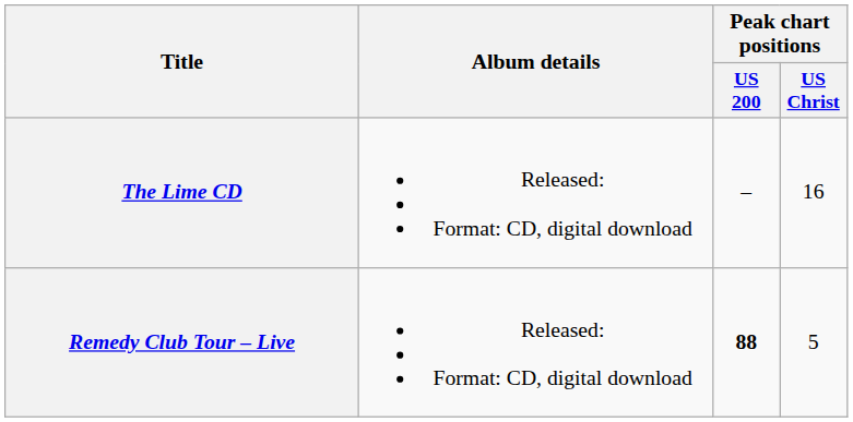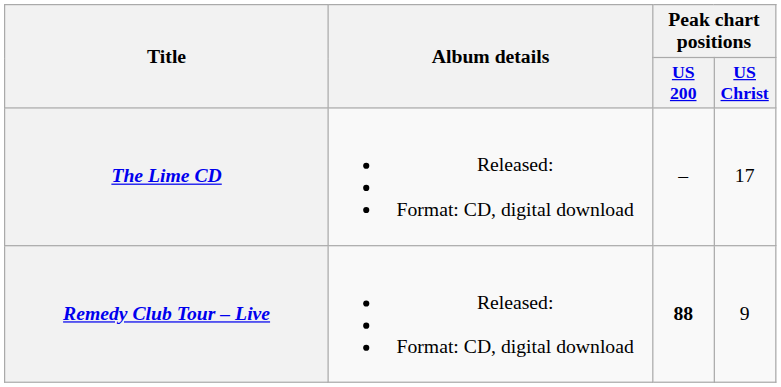The Lime CD | Peak chart positions / US Christ: 16 -> 17
Remedy Club Tour – Live | Peak chart positions / US Christ: 5 -> 9
